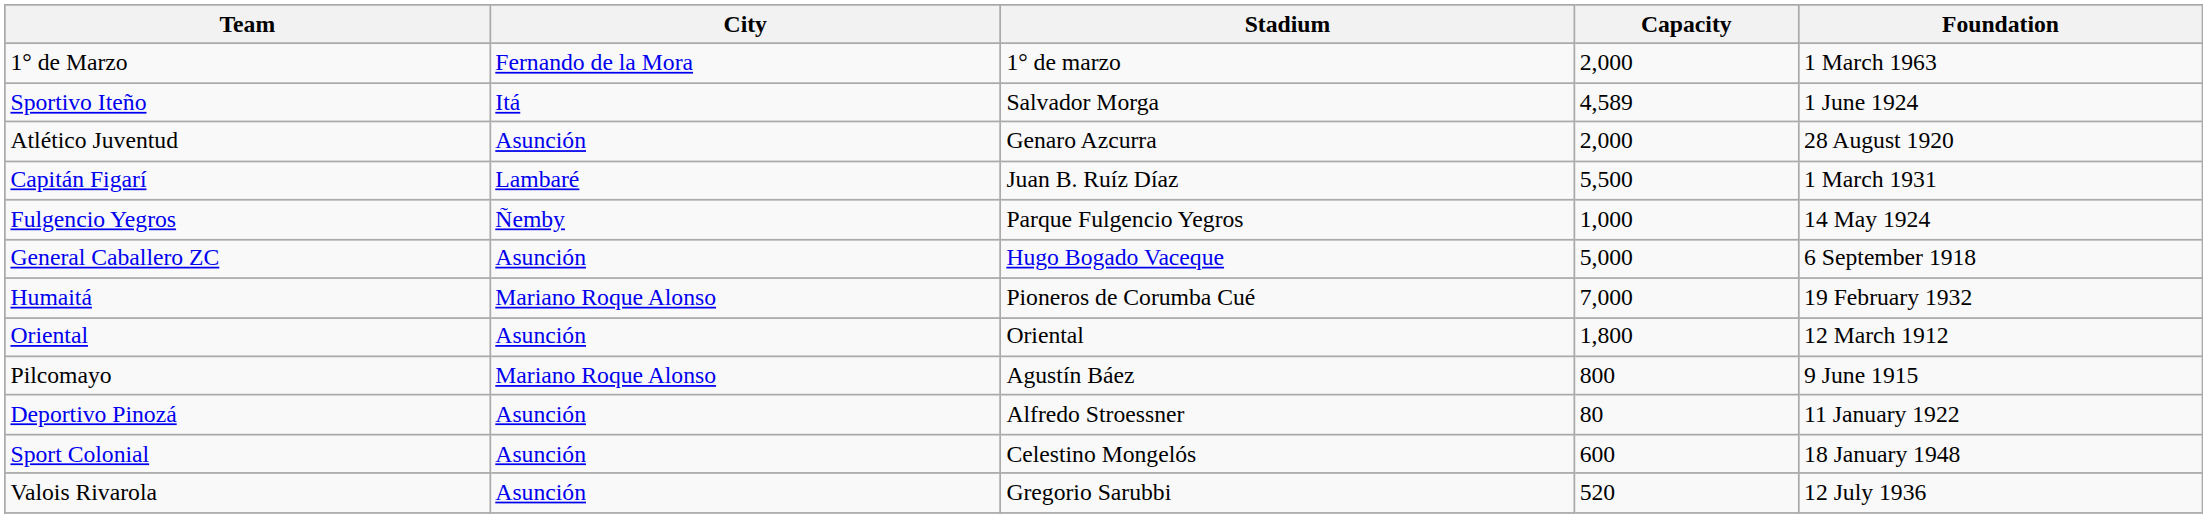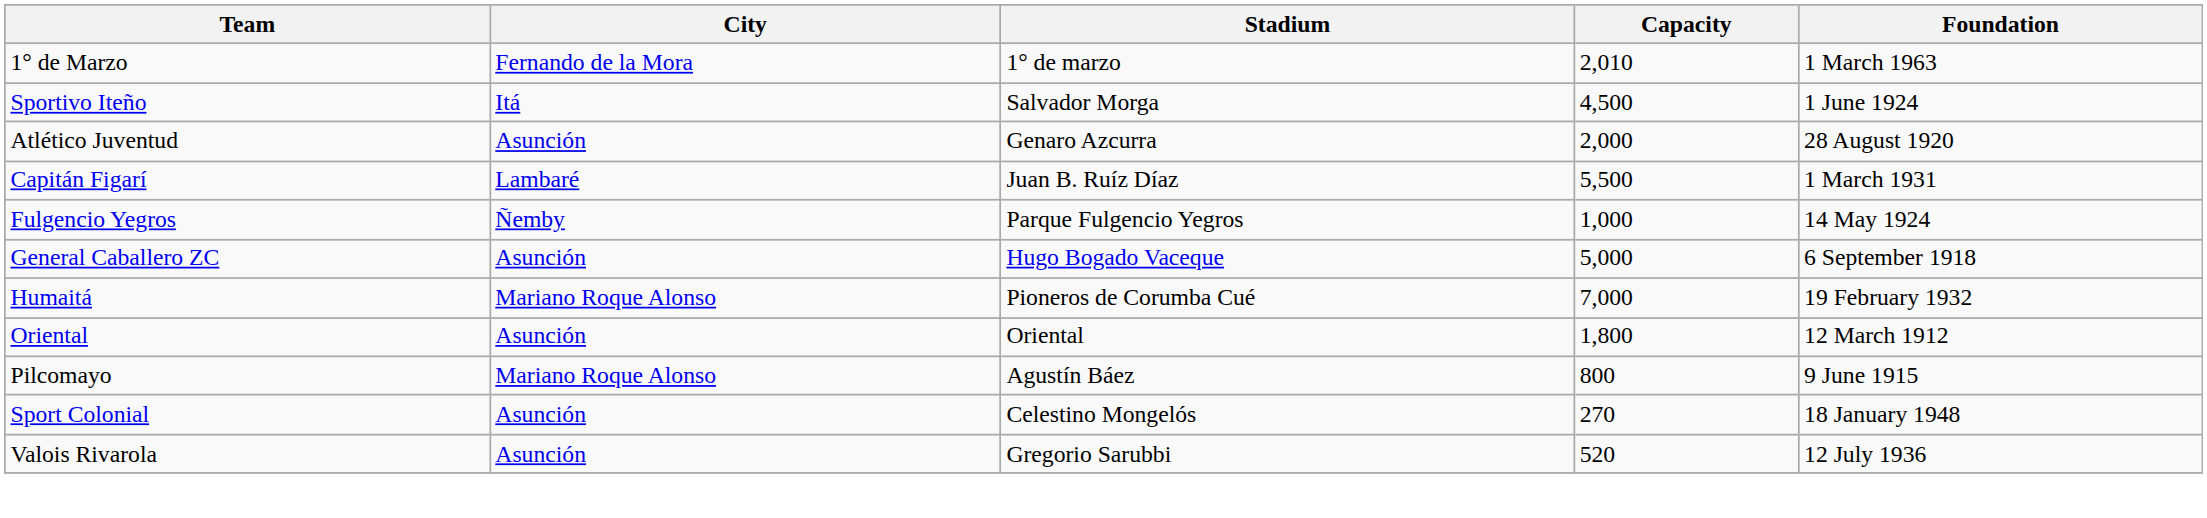1° de Marzo | Capacity: 2,000 -> 2,010
Sportivo Iteño | Capacity: 4,589 -> 4,500
- row: Deportivo Pinozá | Asunción | Alfredo Stroessner | 80 | 11 January 1922
Sport Colonial | Capacity: 600 -> 270
